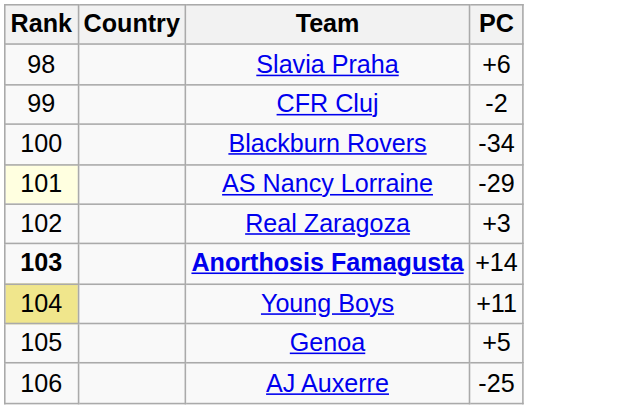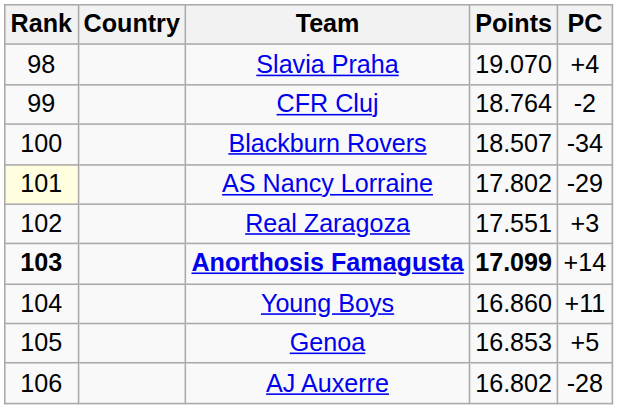+ column: Points | 19.070 | 18.764 | 18.507 | 17.802 | 17.551 | 17.099 | 16.860 | 16.853 | 16.802
Slavia Praha | PC: +6 -> +4
Young Boys | Rank: khaki background -> no background
AJ Auxerre | PC: -25 -> -28
